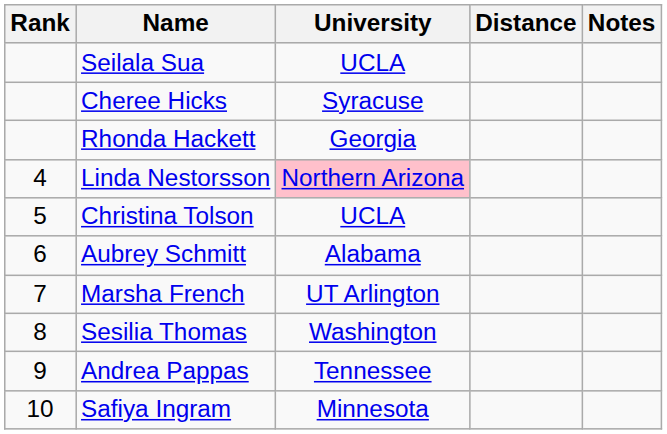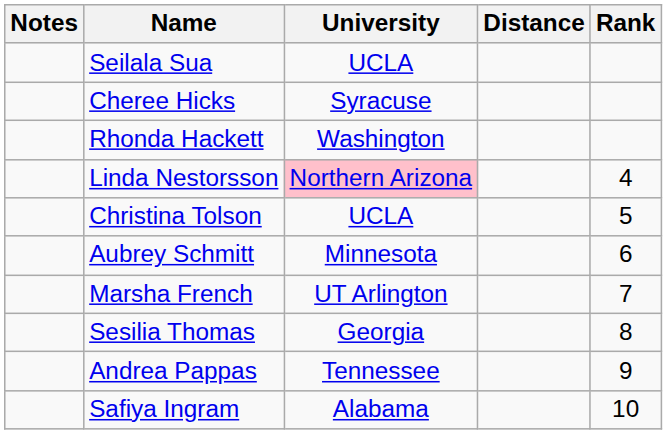columns swapped: Rank <-> Notes
Rhonda Hackett | University: Georgia -> Washington
Aubrey Schmitt | University: Alabama -> Minnesota
Sesilia Thomas | University: Washington -> Georgia
Safiya Ingram | University: Minnesota -> Alabama
